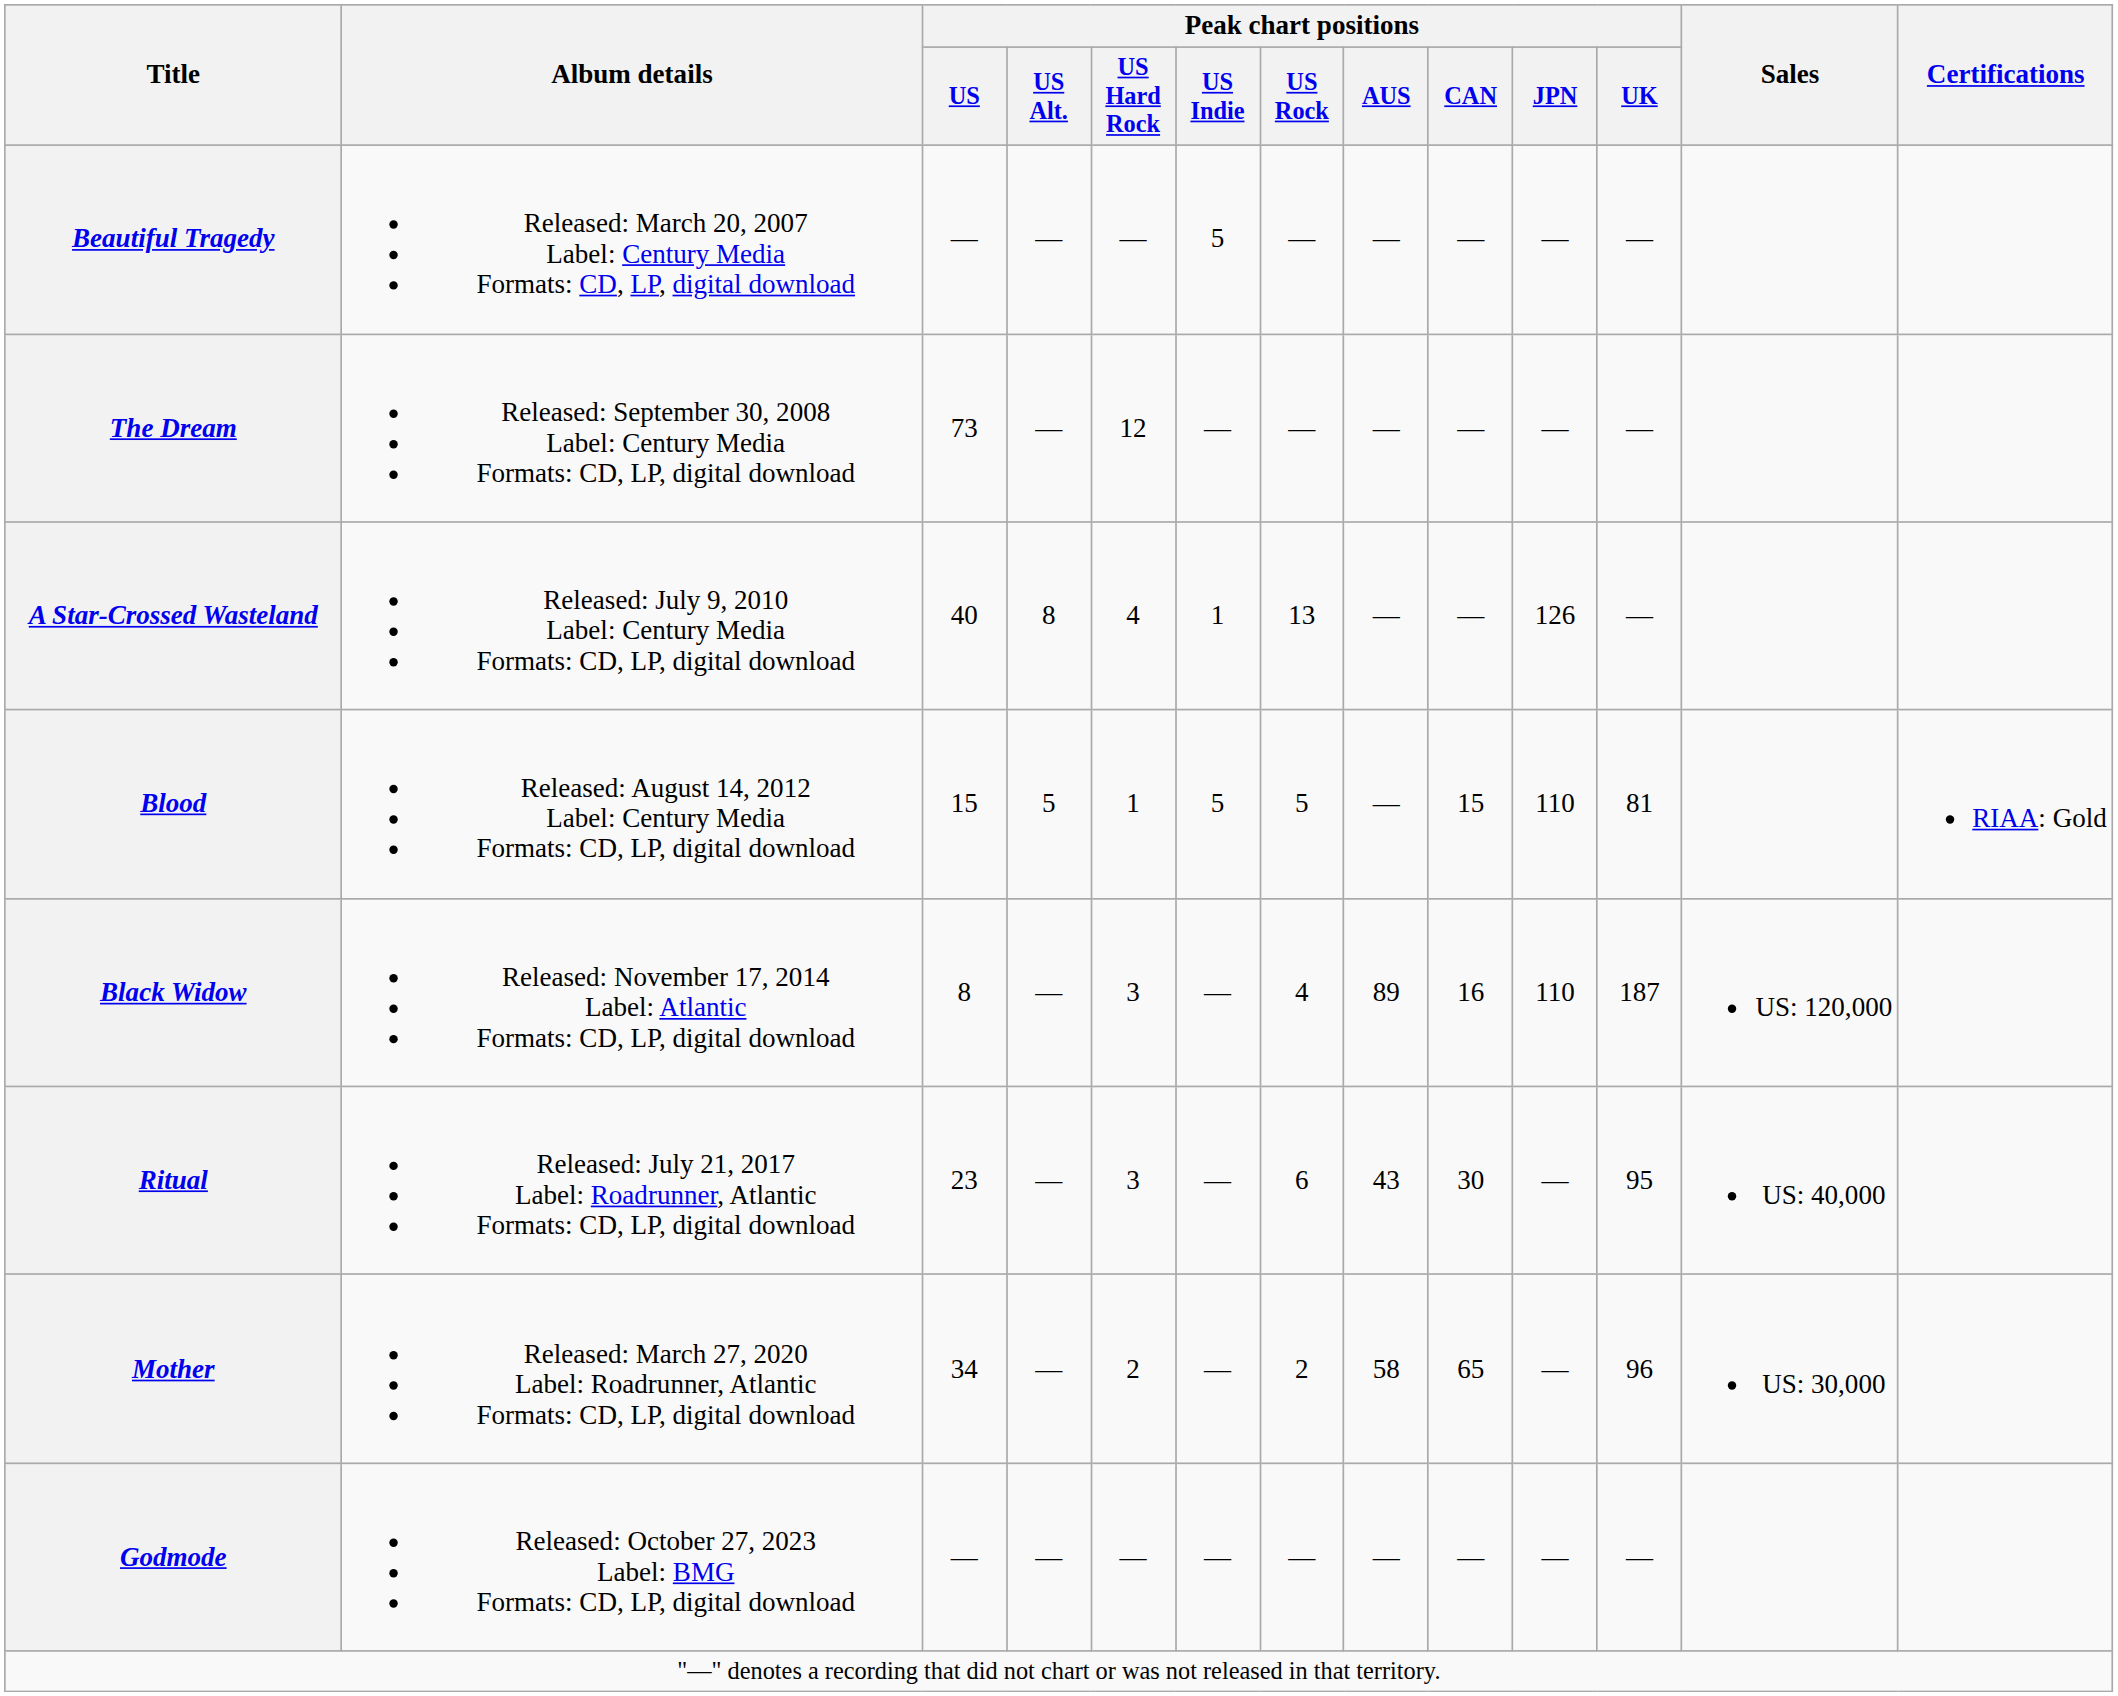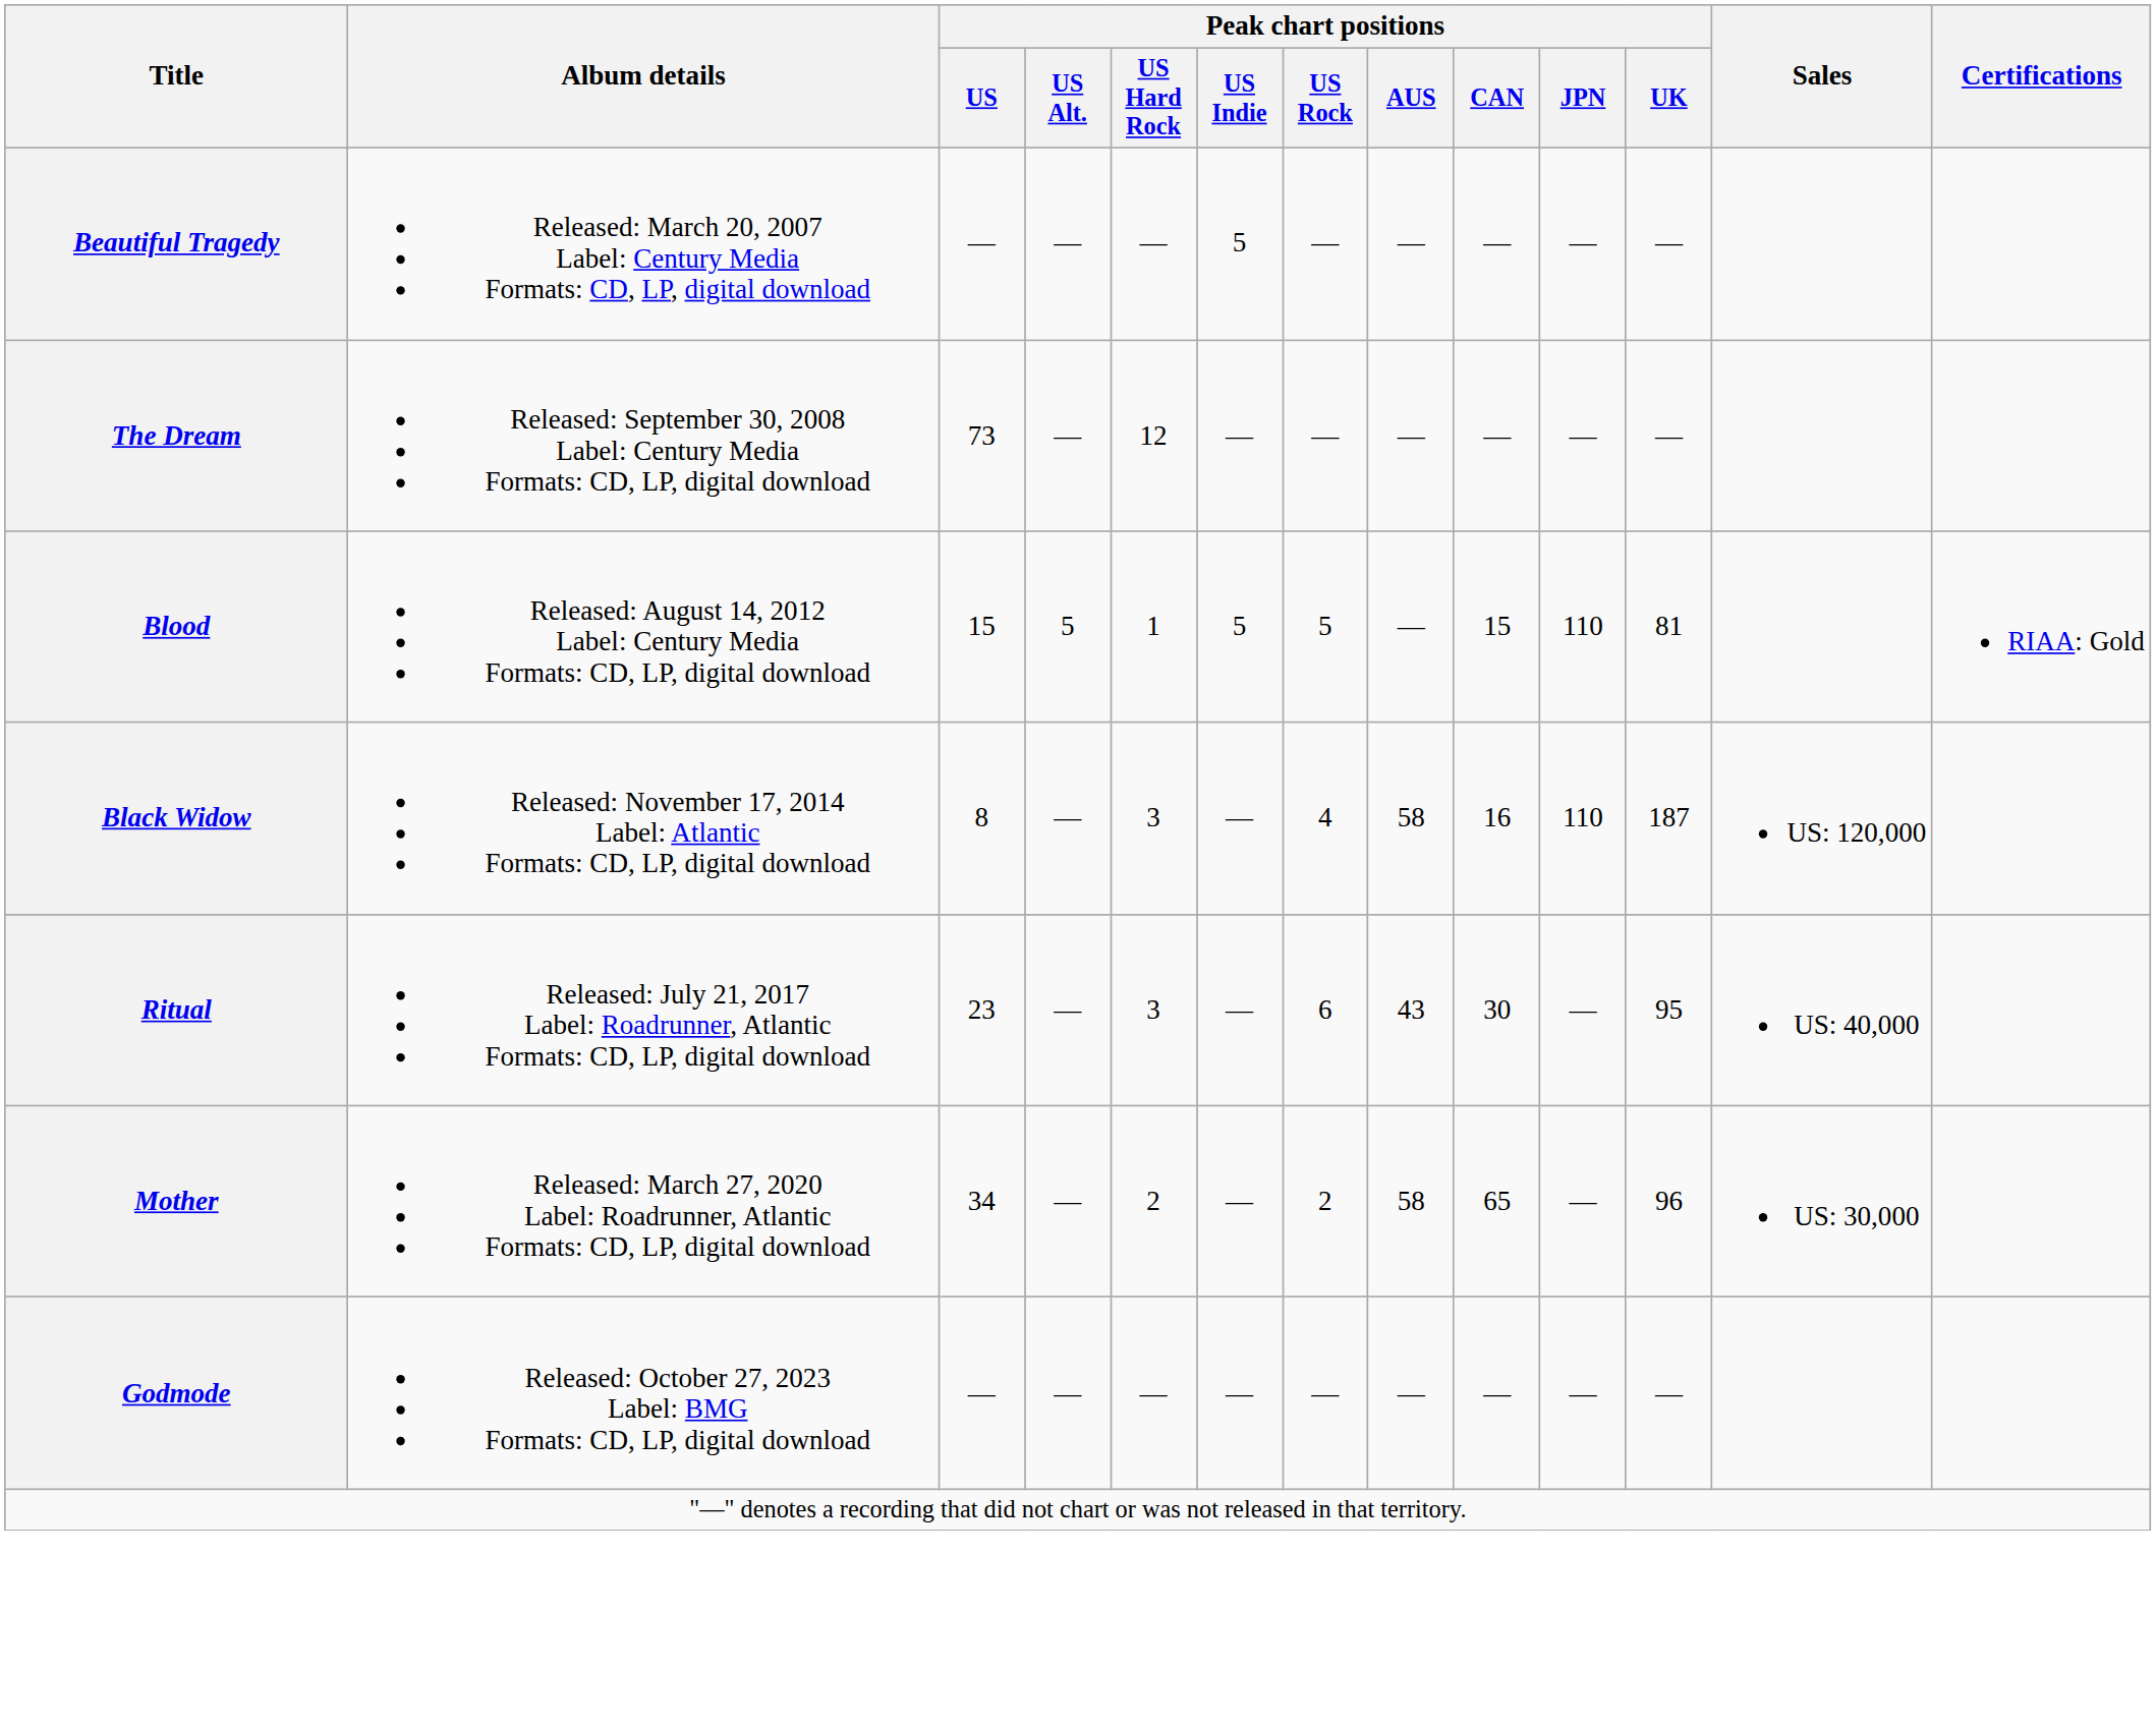- row: A Star-Crossed Wasteland | Released: July 9, 2010 Label: Century Media Formats: CD, LP, digital download | 40 | 8 | 4 | 1 | 13 | — | — | 126 | —
Black Widow | Peak chart positions / AUS: 89 -> 58
